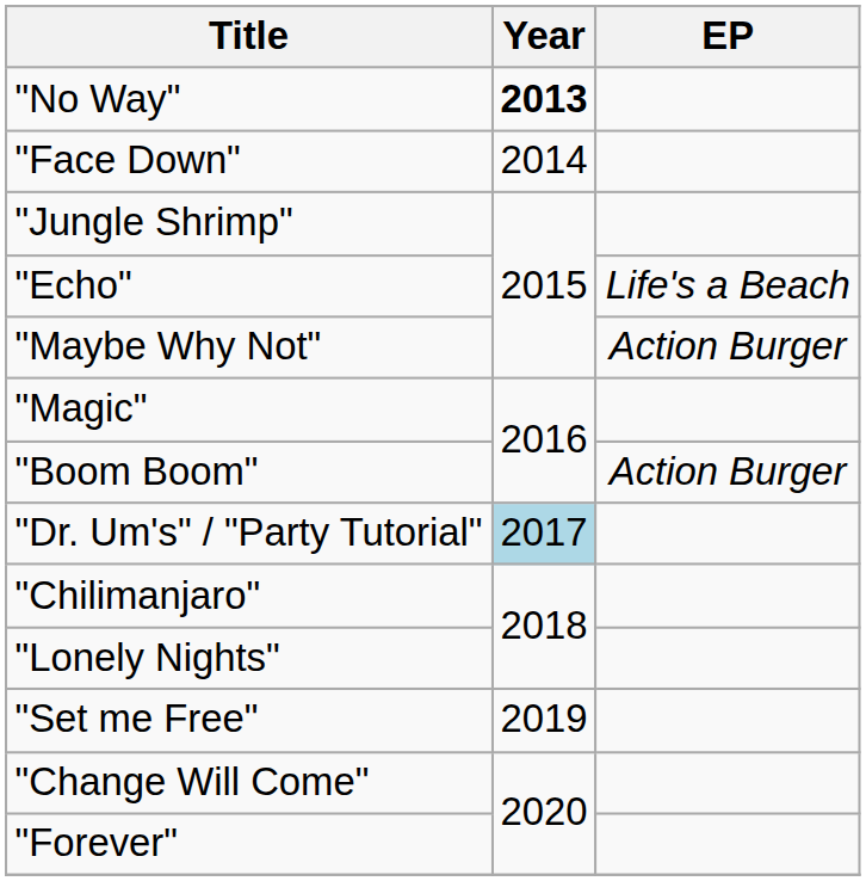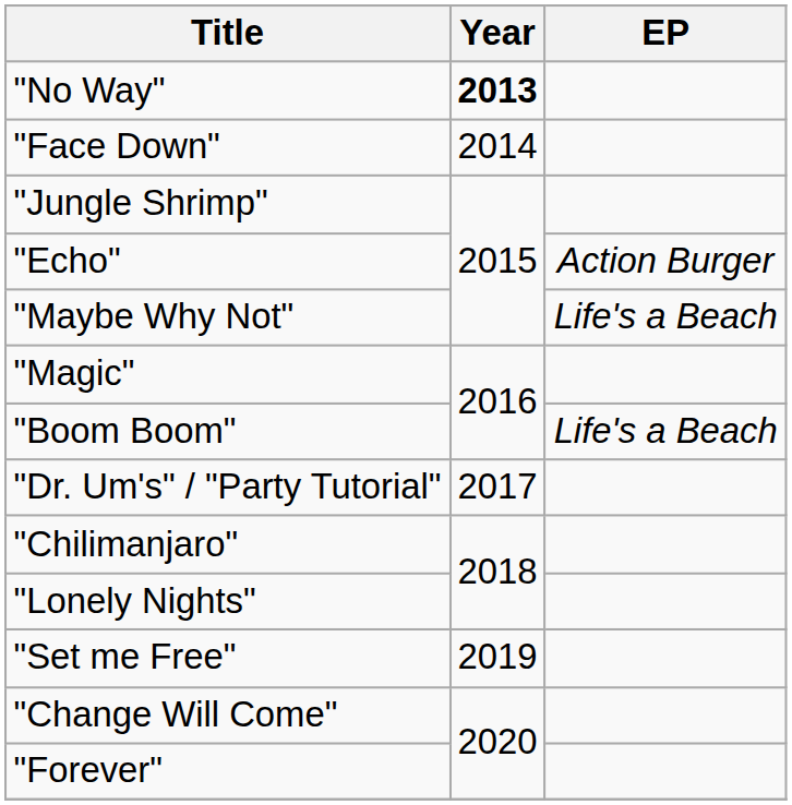"Echo" | EP: Life's a Beach -> Action Burger
"Maybe Why Not" | EP: Action Burger -> Life's a Beach
"Boom Boom" | EP: Action Burger -> Life's a Beach
"Dr. Um's" / "Party Tutorial" | Year: lightblue background -> no background
